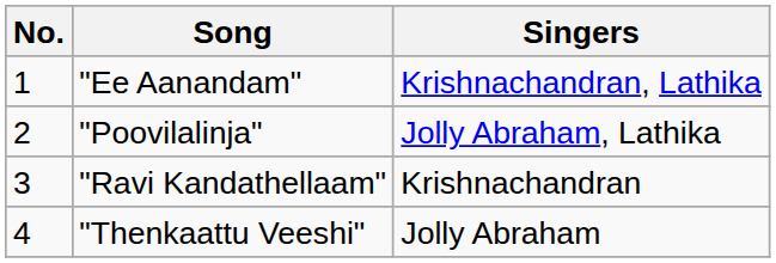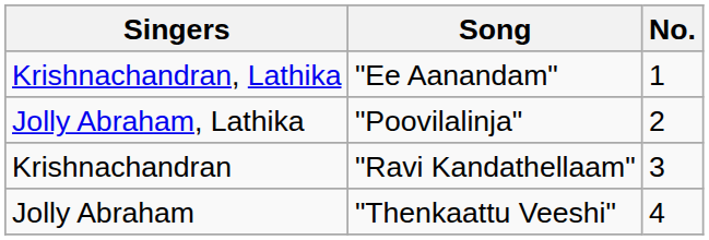columns swapped: No. <-> Singers
